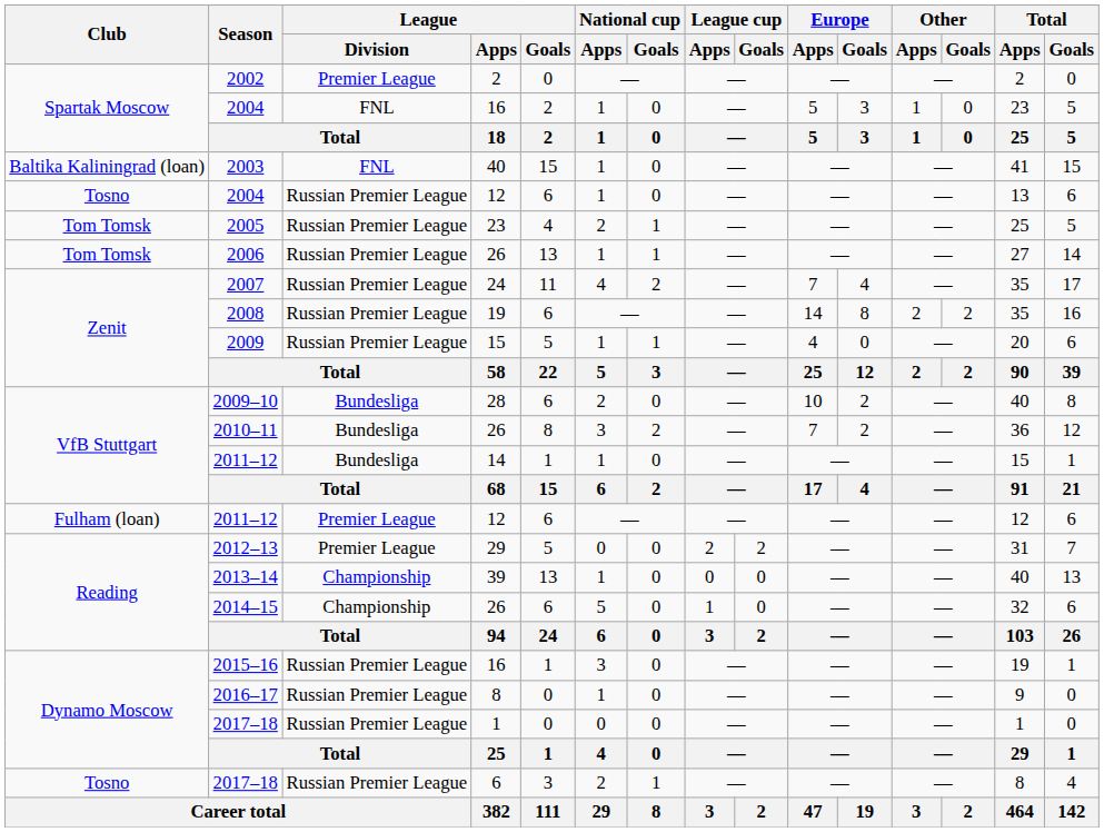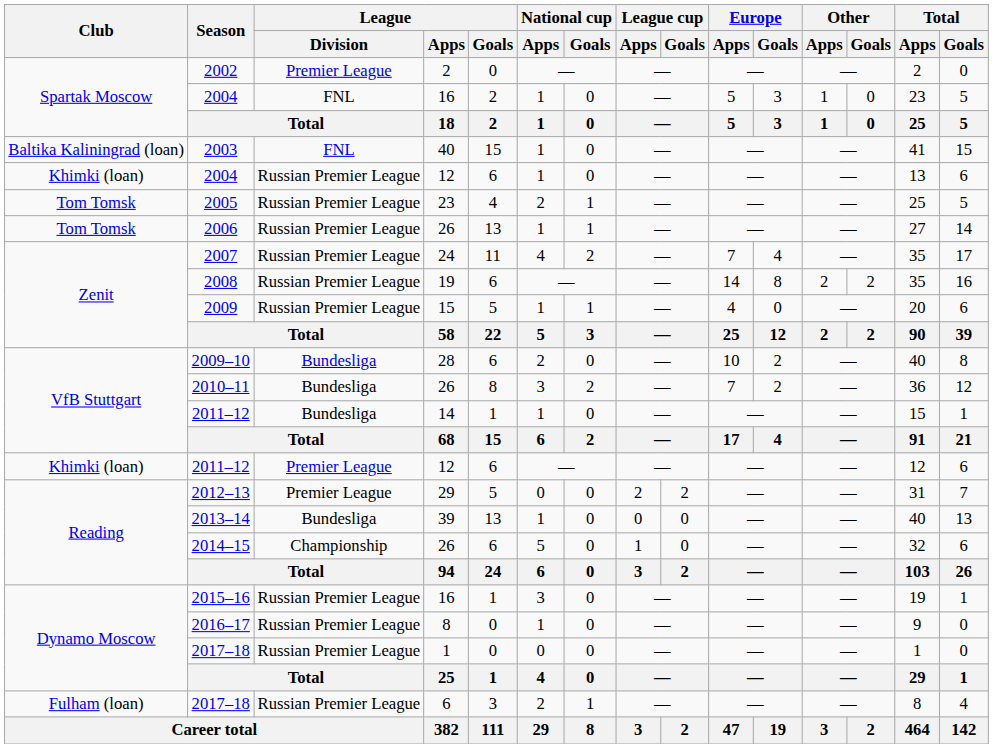2004 / 12 | Club: Tosno -> Khimki (loan)
2011–12 / 12 | Club: Fulham (loan) -> Khimki (loan)
2013–14 | League / Division: Championship -> Bundesliga
2017–18 / 6 | Club: Tosno -> Fulham (loan)
